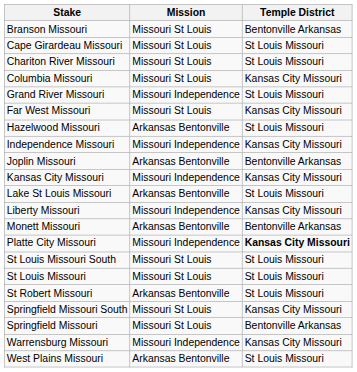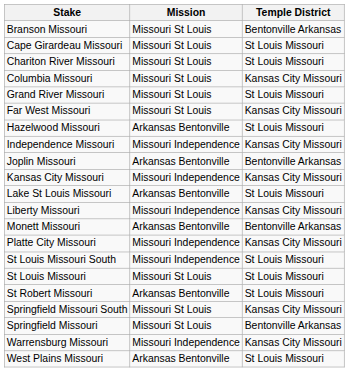Grand River Missouri | Mission: Missouri Independence -> Missouri St Louis
Platte City Missouri | Temple District: bold -> normal
St Louis Missouri South | Mission: Missouri St Louis -> Missouri Independence
